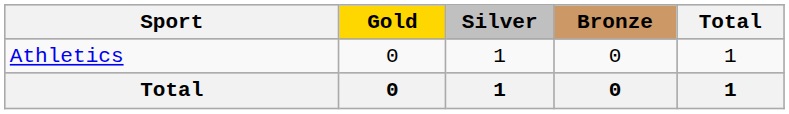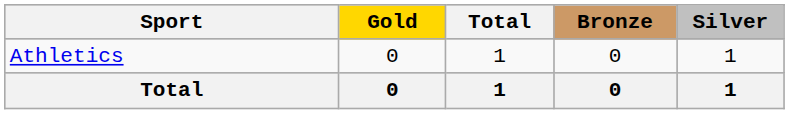columns swapped: Silver <-> Total
